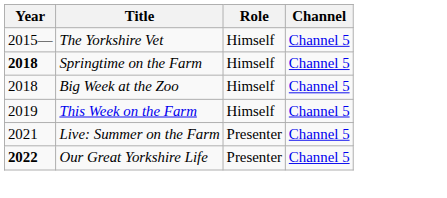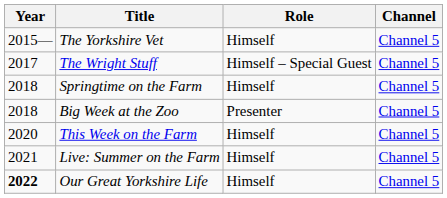+ row: 2017 | The Wright Stuff | Himself – Special Guest | Channel 5
Springtime on the Farm | Year: bold -> normal
Big Week at the Zoo | Role: Himself -> Presenter
This Week on the Farm | Year: 2019 -> 2020
Live: Summer on the Farm | Role: Presenter -> Himself
Our Great Yorkshire Life | Role: Presenter -> Himself
